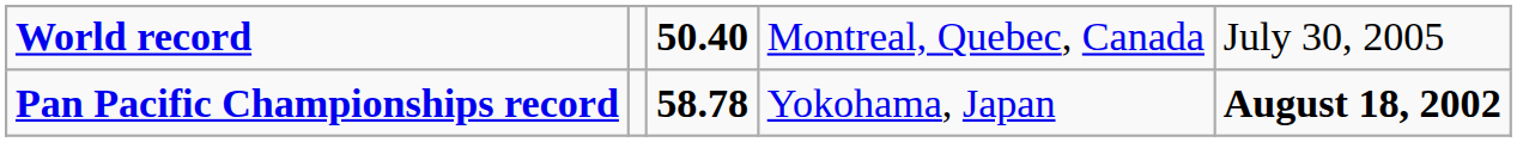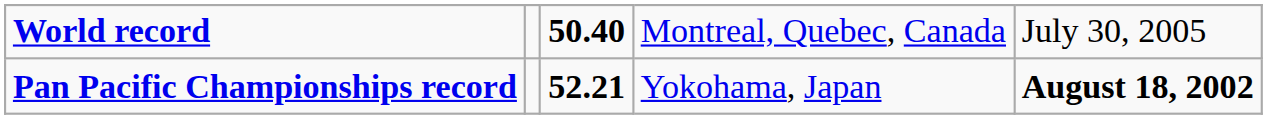Pan Pacific Championships record | column 3: 58.78 -> 52.21
